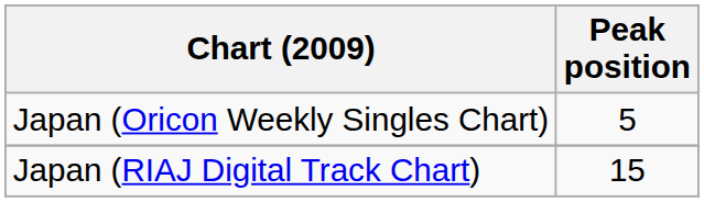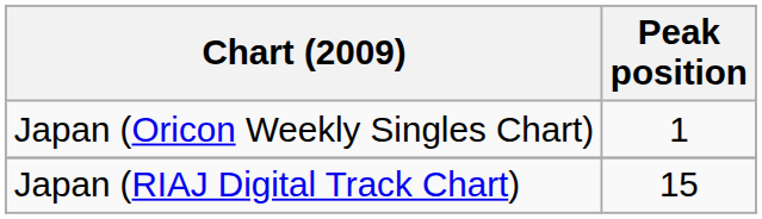Japan (Oricon Weekly Singles Chart) | Peak position: 5 -> 1
